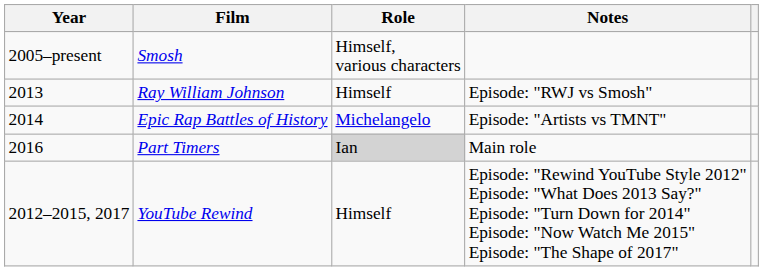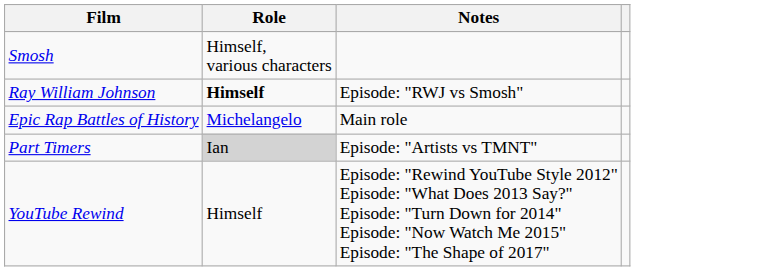- column: Year | 2005–present | 2013 | 2014 | 2016 | 2012–2015, 2017
Ray William Johnson | Role: normal -> bold
Epic Rap Battles of History | Notes: Episode: "Artists vs TMNT" -> Main role
Part Timers | Notes: Main role -> Episode: "Artists vs TMNT"
